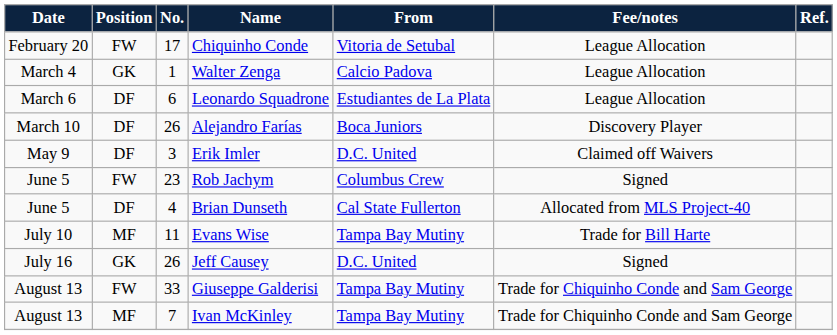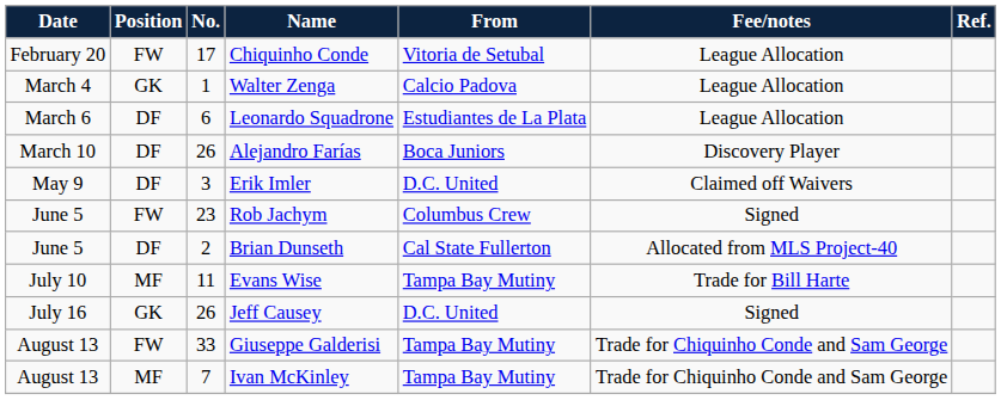Brian Dunseth | No.: 4 -> 2
